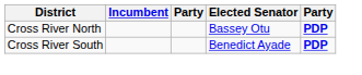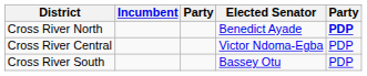Cross River North | Elected Senator: Bassey Otu -> Benedict Ayade
+ row: Cross River Central | Victor Ndoma-Egba | PDP
Cross River South | Elected Senator: Benedict Ayade -> Bassey Otu
Cross River South | column 5: bold -> normal
